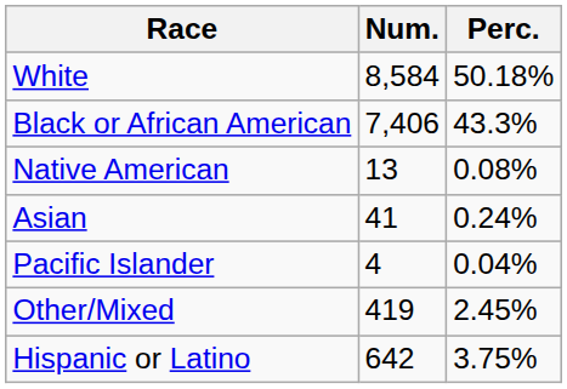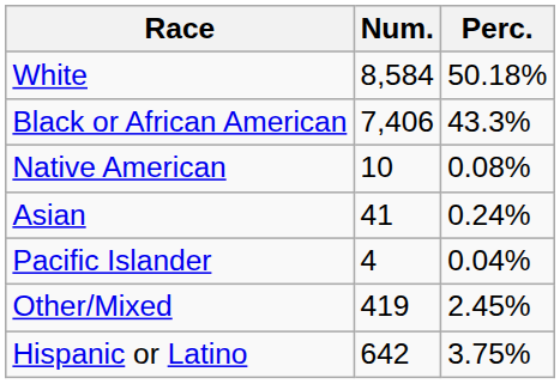Native American | Num.: 13 -> 10
